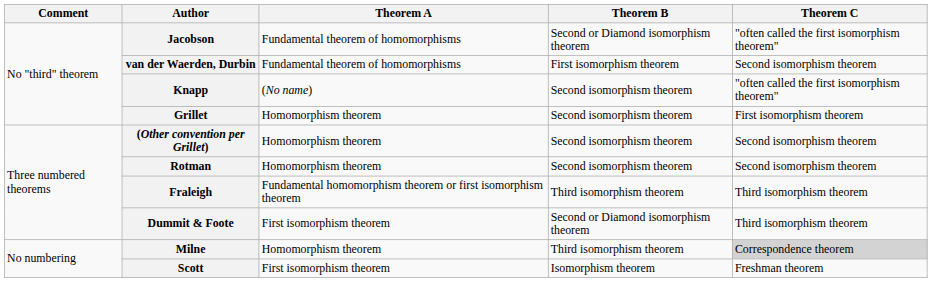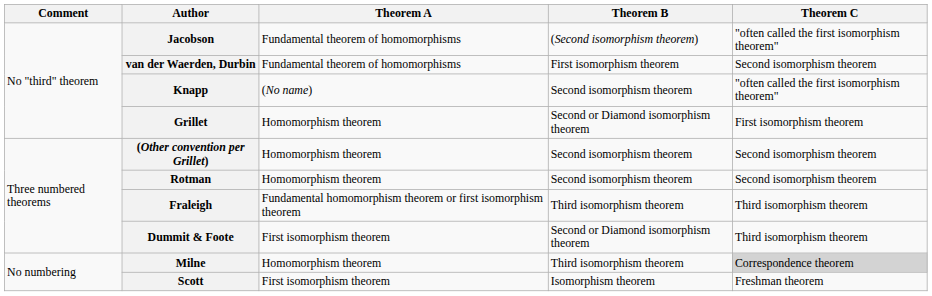Jacobson | Theorem B: Second or Diamond isomorphism theorem -> (Second isomorphism theorem)
Grillet | Theorem B: Second isomorphism theorem -> Second or Diamond isomorphism theorem
